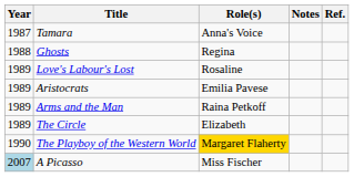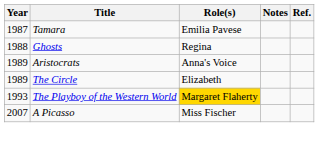Tamara | Role(s): Anna's Voice -> Emilia Pavese
- row: 1989 | Love's Labour's Lost | Rosaline
Aristocrats | Role(s): Emilia Pavese -> Anna's Voice
- row: 1989 | Arms and the Man | Raina Petkoff
The Playboy of the Western World | Year: 1990 -> 1993
A Picasso | Year: lightblue background -> no background
